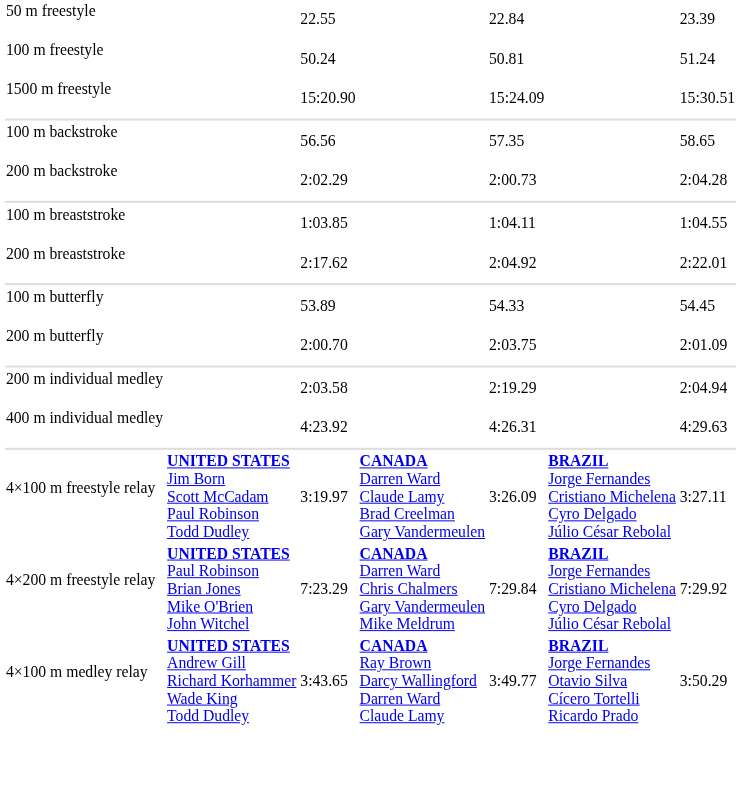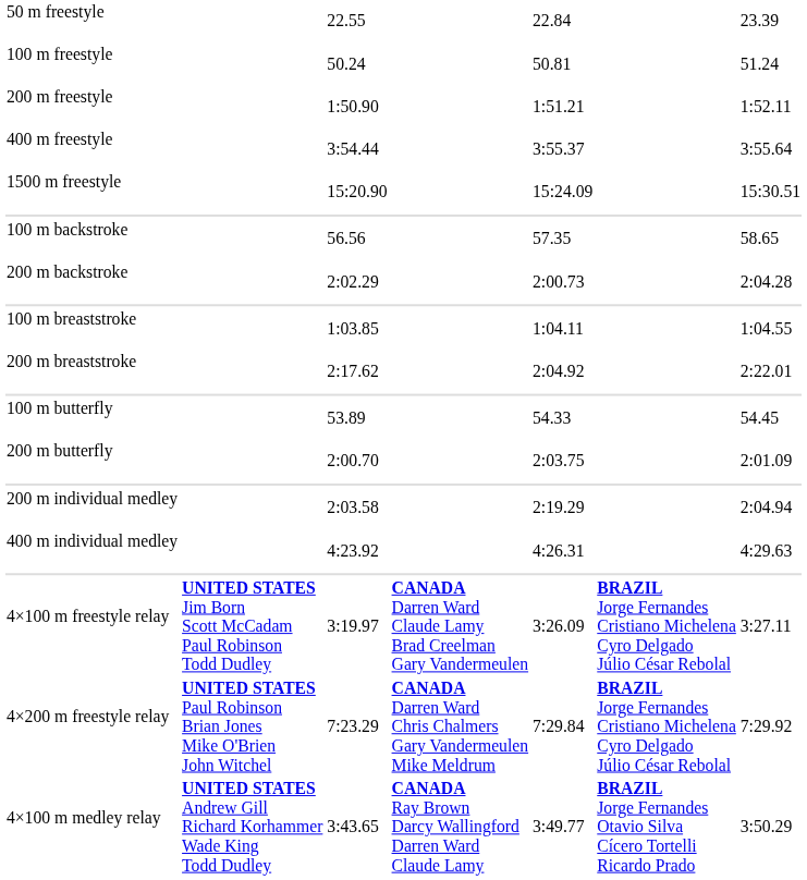+ row: 200 m freestyle | 1:50.90 | 1:51.21 | 1:52.11
+ row: 400 m freestyle | 3:54.44 | 3:55.37 | 3:55.64
